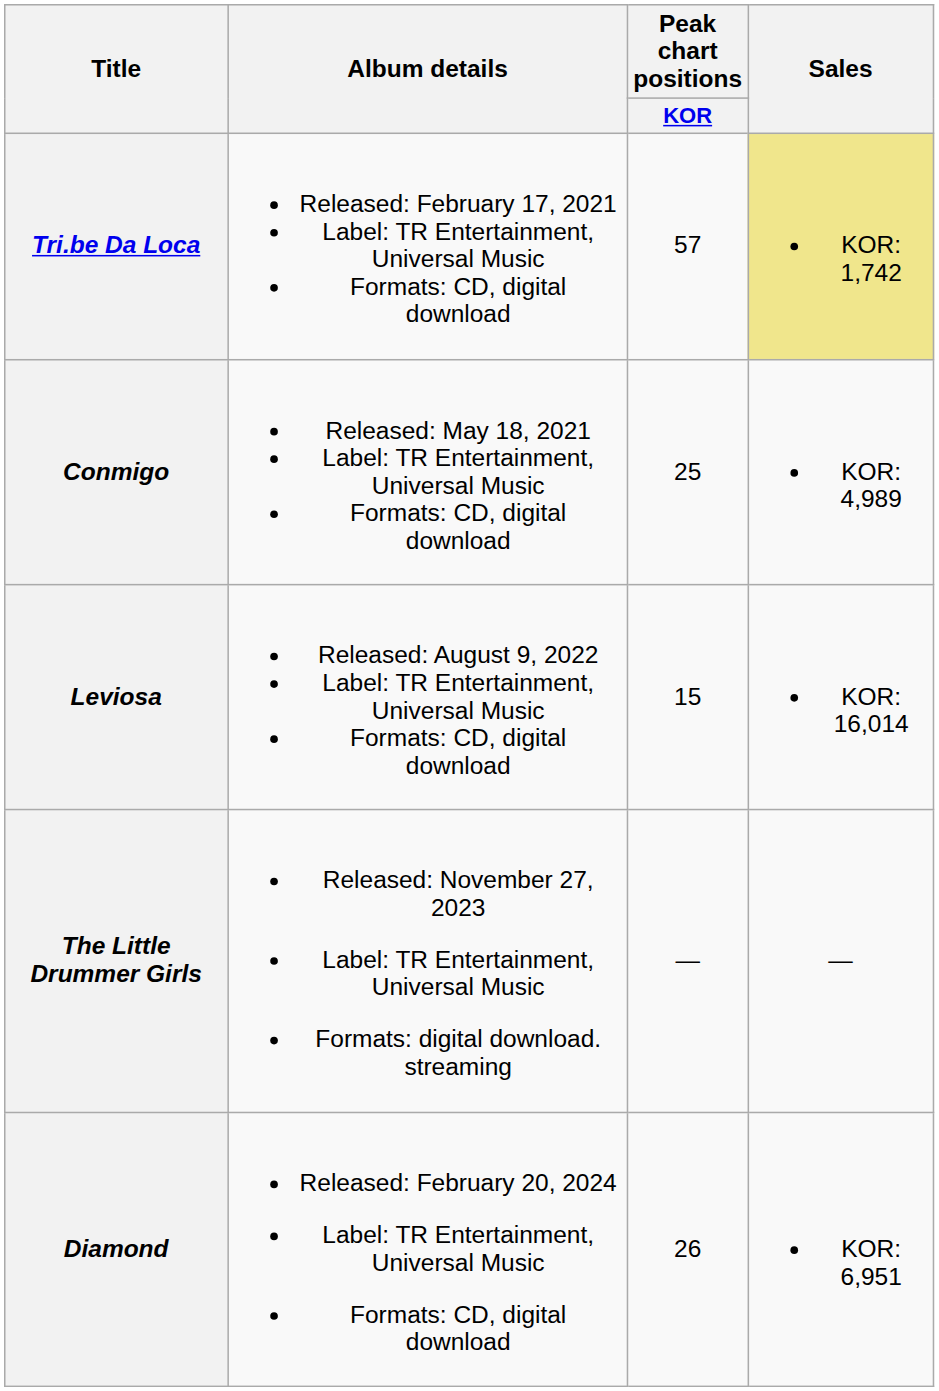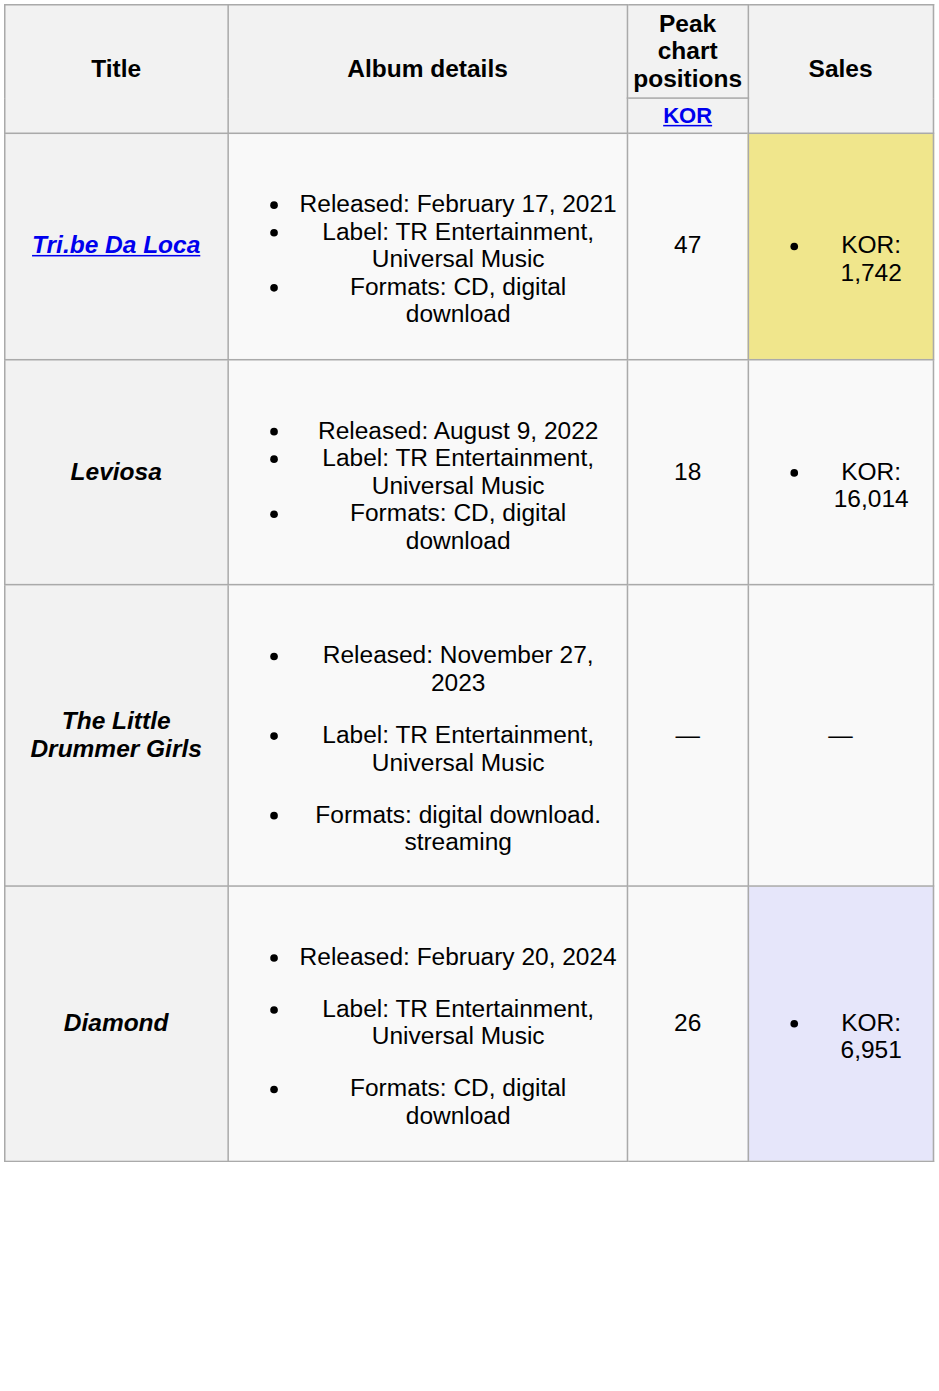Tri.be Da Loca | Peak chart positions / KOR: 57 -> 47
- row: Conmigo | Released: May 18, 2021 Label: TR Entertainment, Universal Music Formats: CD, digital download | 25 | KOR: 4,989
Leviosa | Peak chart positions / KOR: 15 -> 18
Diamond | Sales: no background -> lavender background
